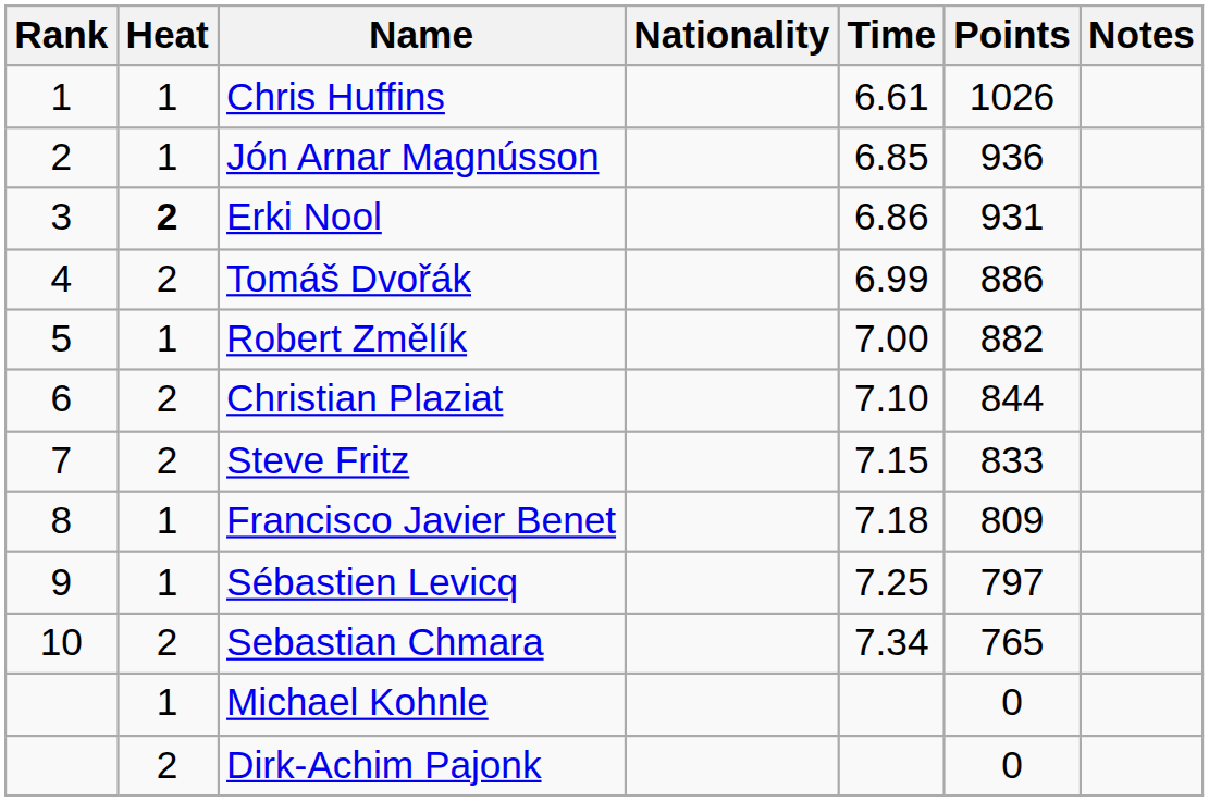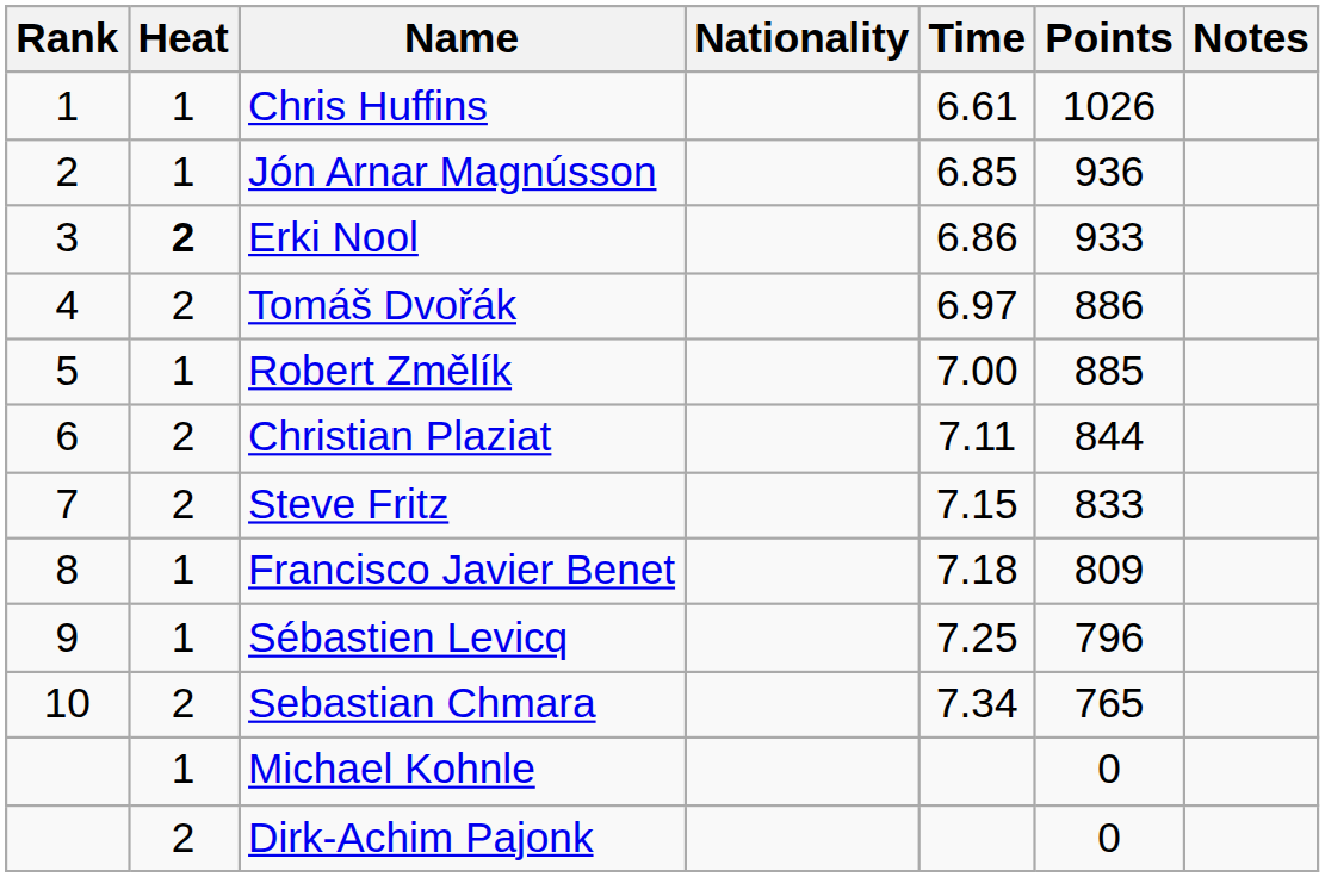Erki Nool | Points: 931 -> 933
Tomáš Dvořák | Time: 6.99 -> 6.97
Robert Změlík | Points: 882 -> 885
Christian Plaziat | Time: 7.10 -> 7.11
Sébastien Levicq | Points: 797 -> 796
